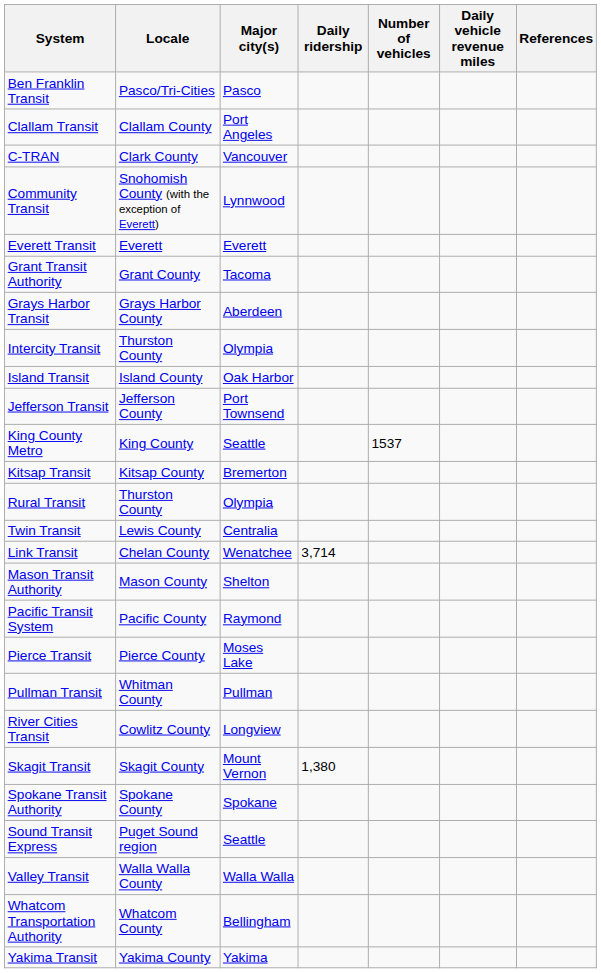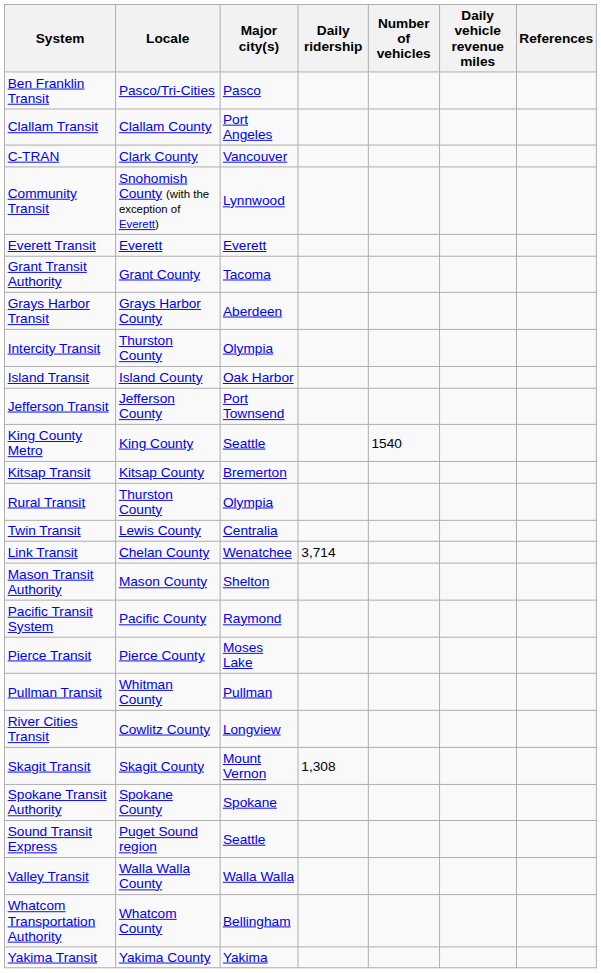King County Metro | Number of vehicles: 1537 -> 1540
Skagit Transit | Daily ridership: 1,380 -> 1,308
